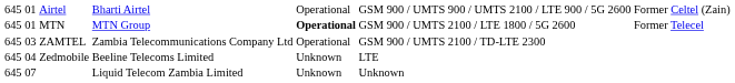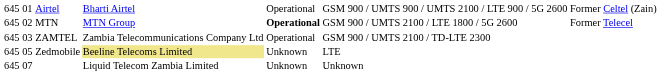MTN | column 2: 01 -> 02
Zedmobile | column 2: 04 -> 05
Zedmobile | column 4: no background -> khaki background
